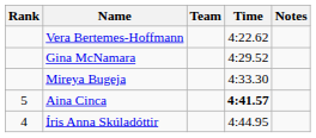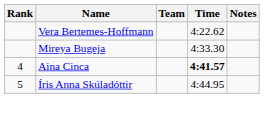- row: Gina McNamara | 4:29.52
Aina Cinca | Rank: 5 -> 4
Íris Anna Skúladóttir | Rank: 4 -> 5
